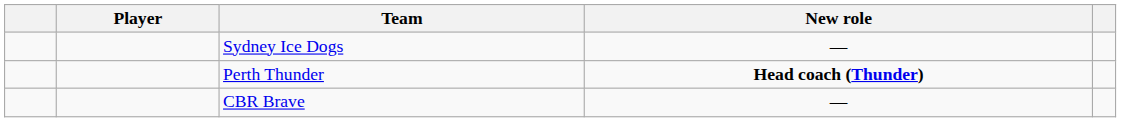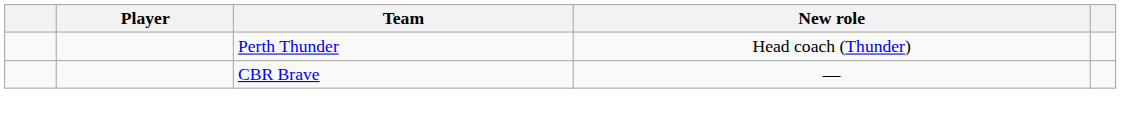- row: Sydney Ice Dogs | —
Perth Thunder | New role: bold -> normal
